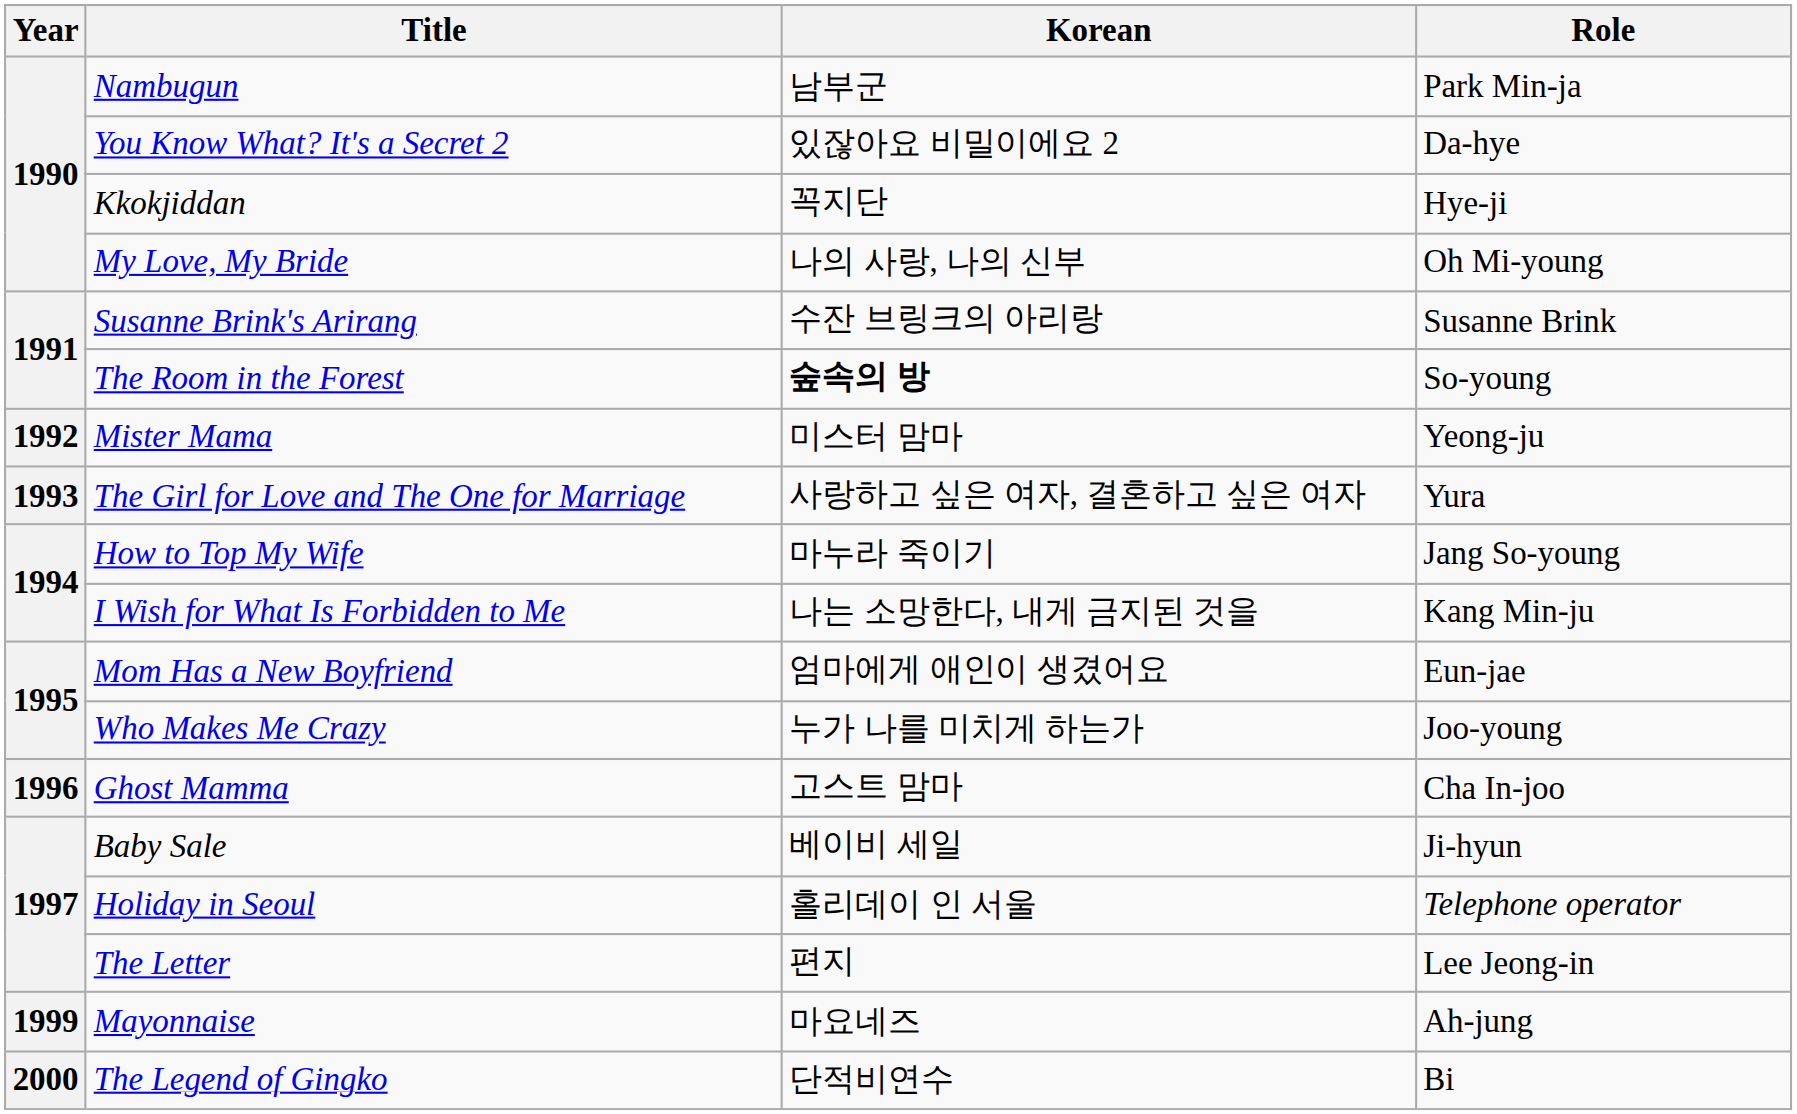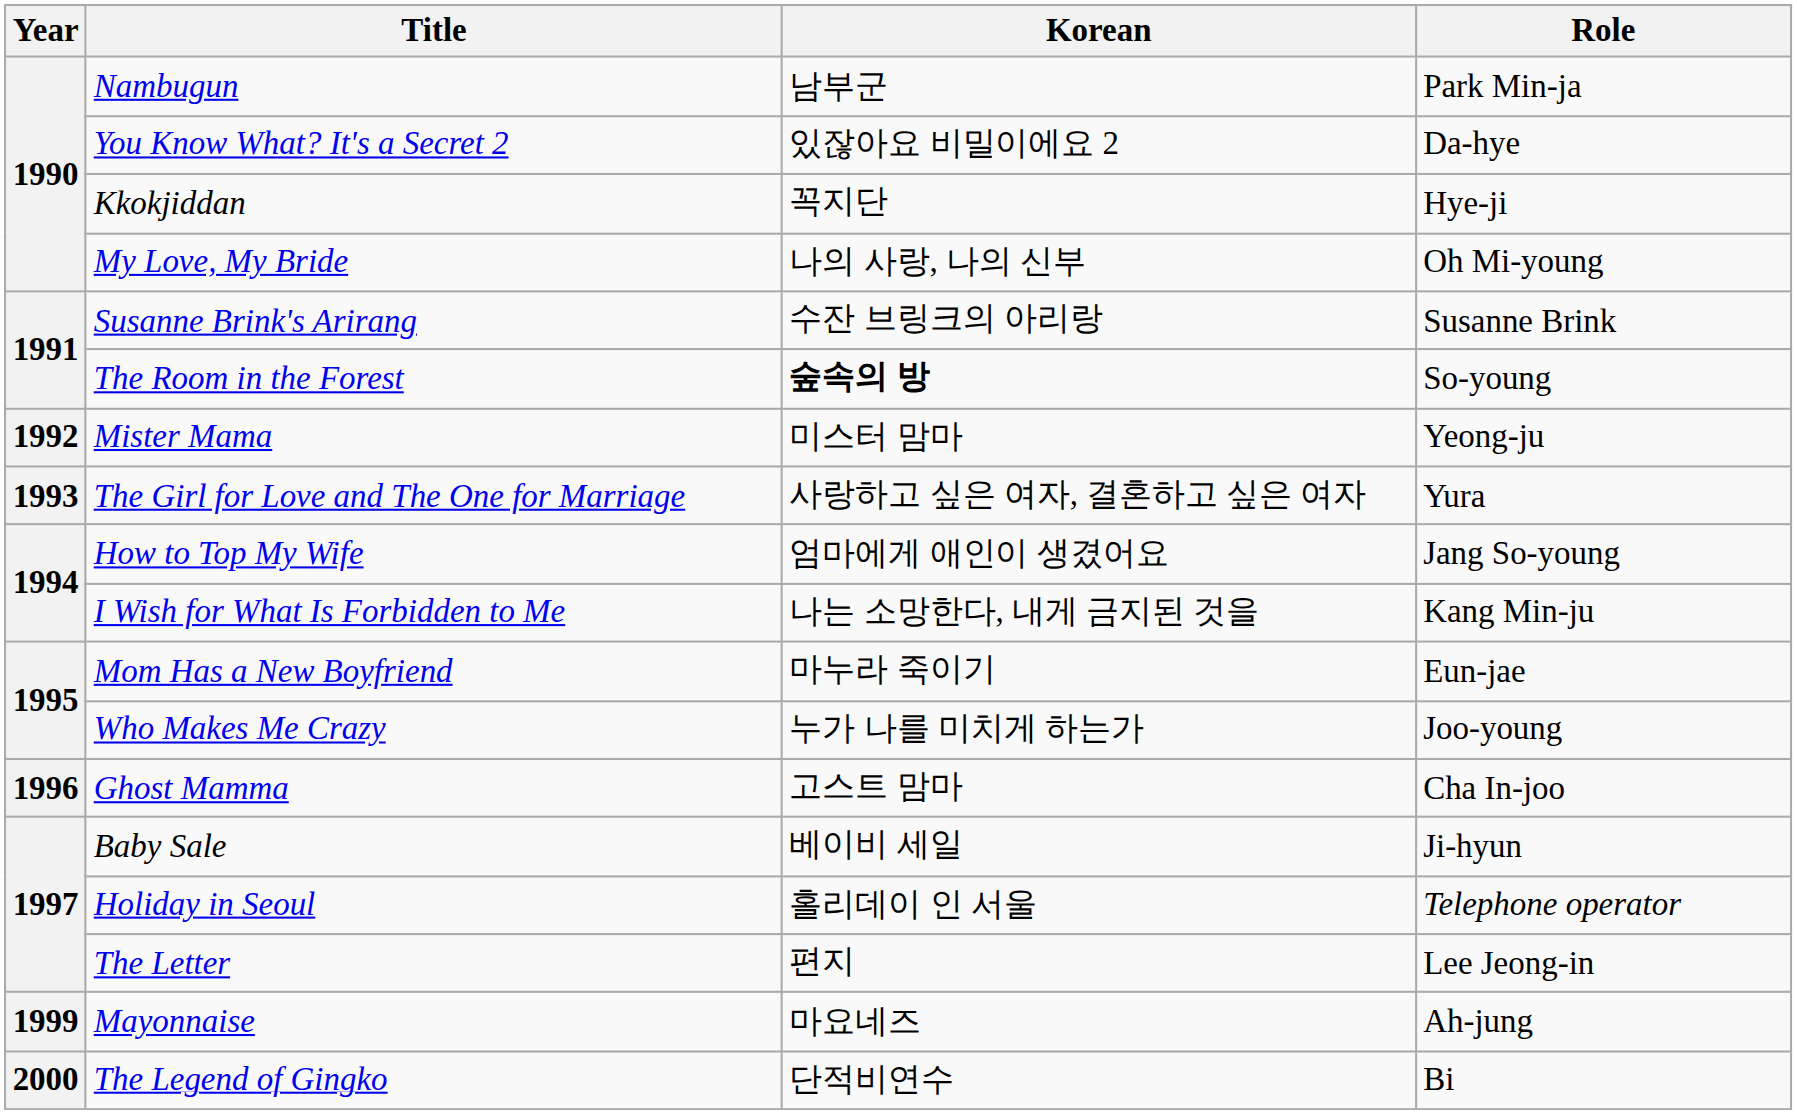How to Top My Wife | Korean: 마누라 죽이기 -> 엄마에게 애인이 생겼어요
Mom Has a New Boyfriend | Korean: 엄마에게 애인이 생겼어요 -> 마누라 죽이기
